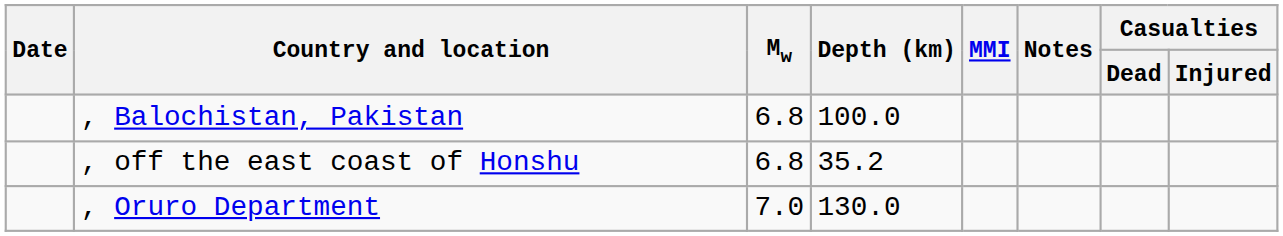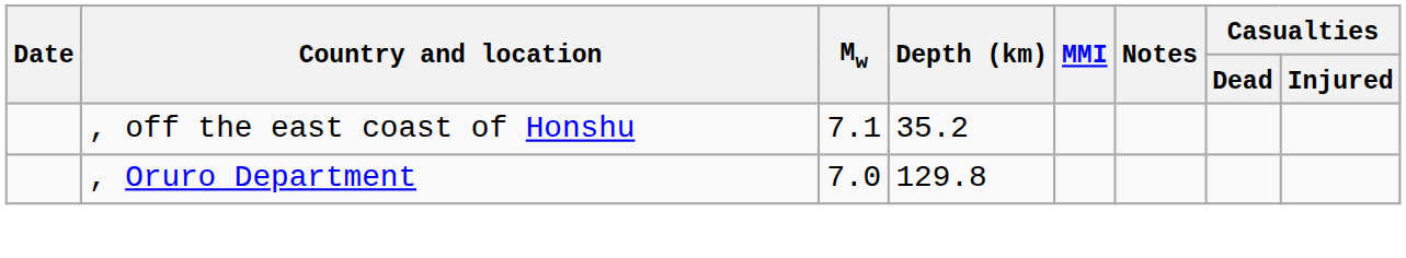- row: , Balochistan, Pakistan | 6.8 | 100.0
, off the east coast of Honshu | Mw: 6.8 -> 7.1
, Oruro Department | Depth (km): 130.0 -> 129.8
